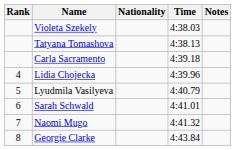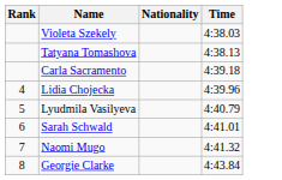- column: Notes
